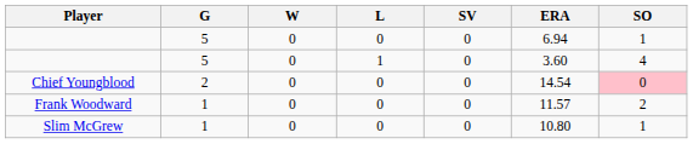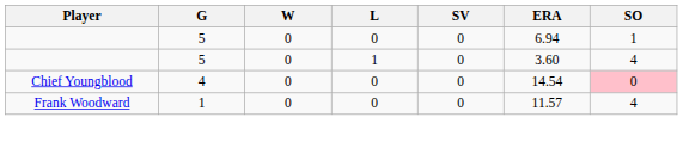Chief Youngblood | G: 2 -> 4
Frank Woodward | SO: 2 -> 4
- row: Slim McGrew | 1 | 0 | 0 | 0 | 10.80 | 1
